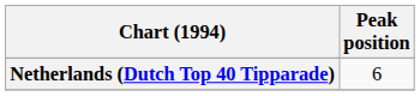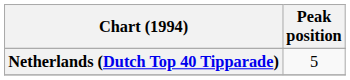Netherlands (Dutch Top 40 Tipparade) | Peak position: 6 -> 5
